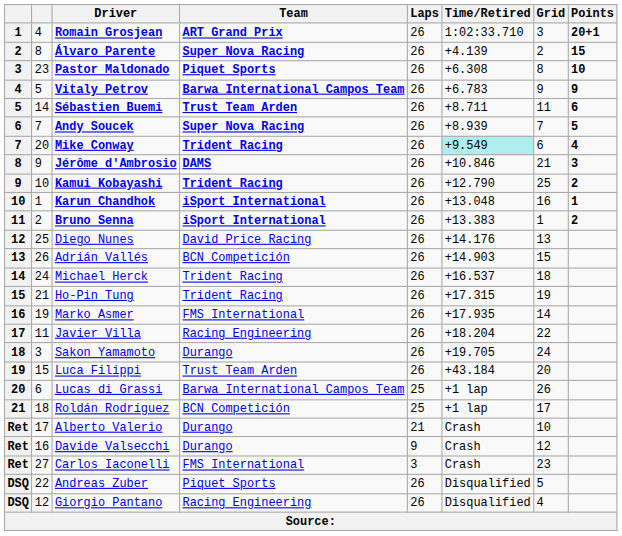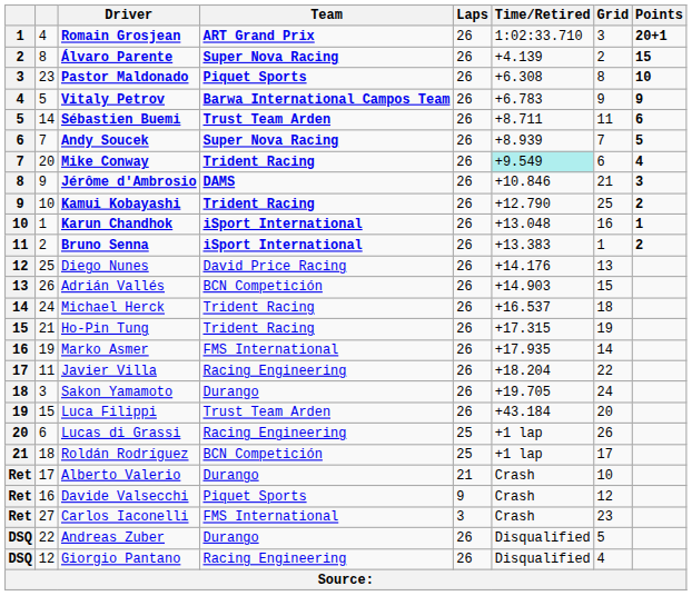Lucas di Grassi | Team: Barwa International Campos Team -> Racing Engineering
Davide Valsecchi | Team: Durango -> Piquet Sports
Andreas Zuber | Team: Piquet Sports -> Durango
